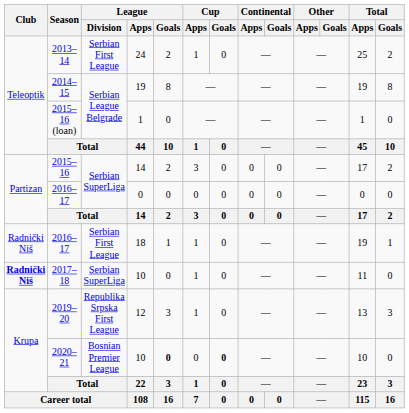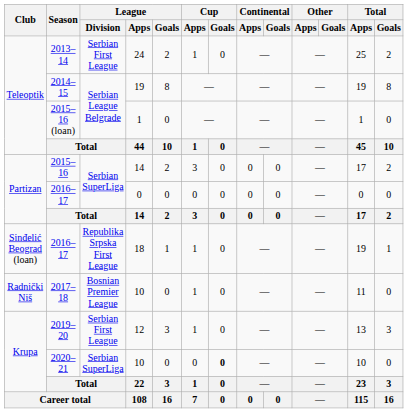2016–17 / 18 | Club: Radnički Niš -> Sinđelić Beograd (loan)
2016–17 / 18 | League / Division: Serbian First League -> Republika Srpska First League
2017–18 | Club: bold -> normal
2017–18 | League / Division: Serbian SuperLiga -> Bosnian Premier League
2019–20 | League / Division: Republika Srpska First League -> Serbian First League
2020–21 | League / Division: Bosnian Premier League -> Serbian SuperLiga
2020–21 | League / Goals: bold -> normal
